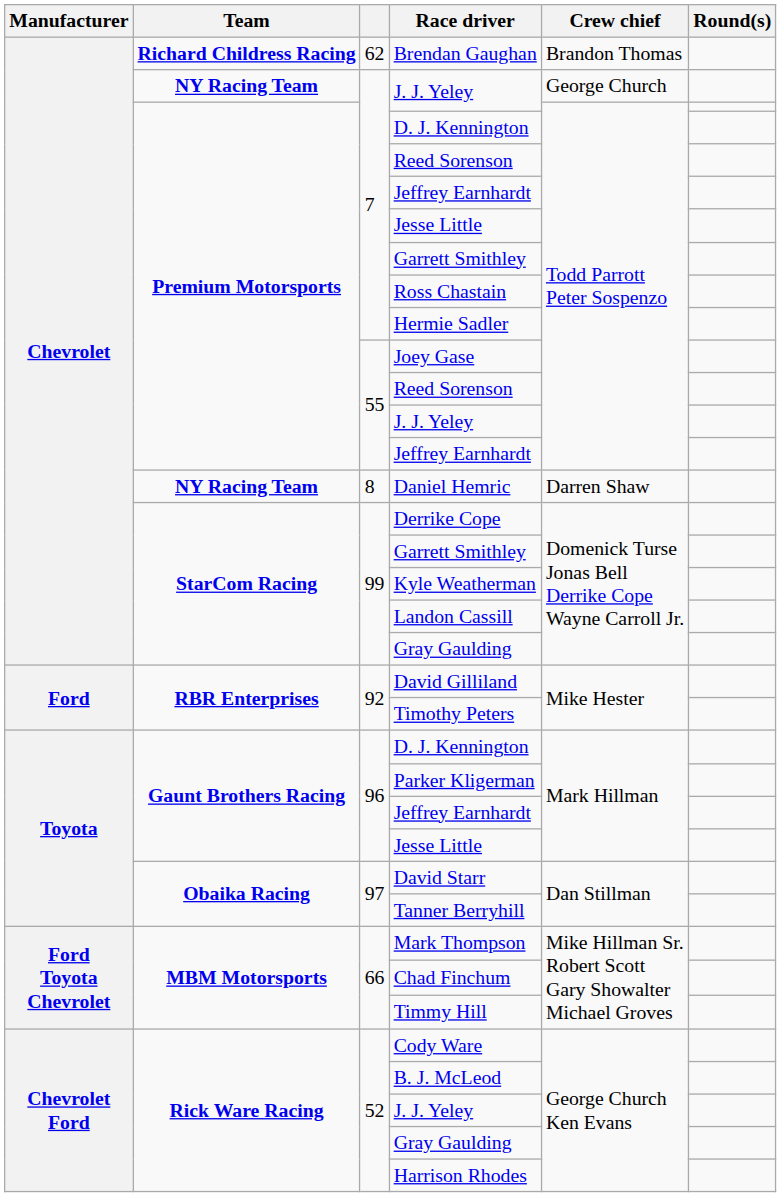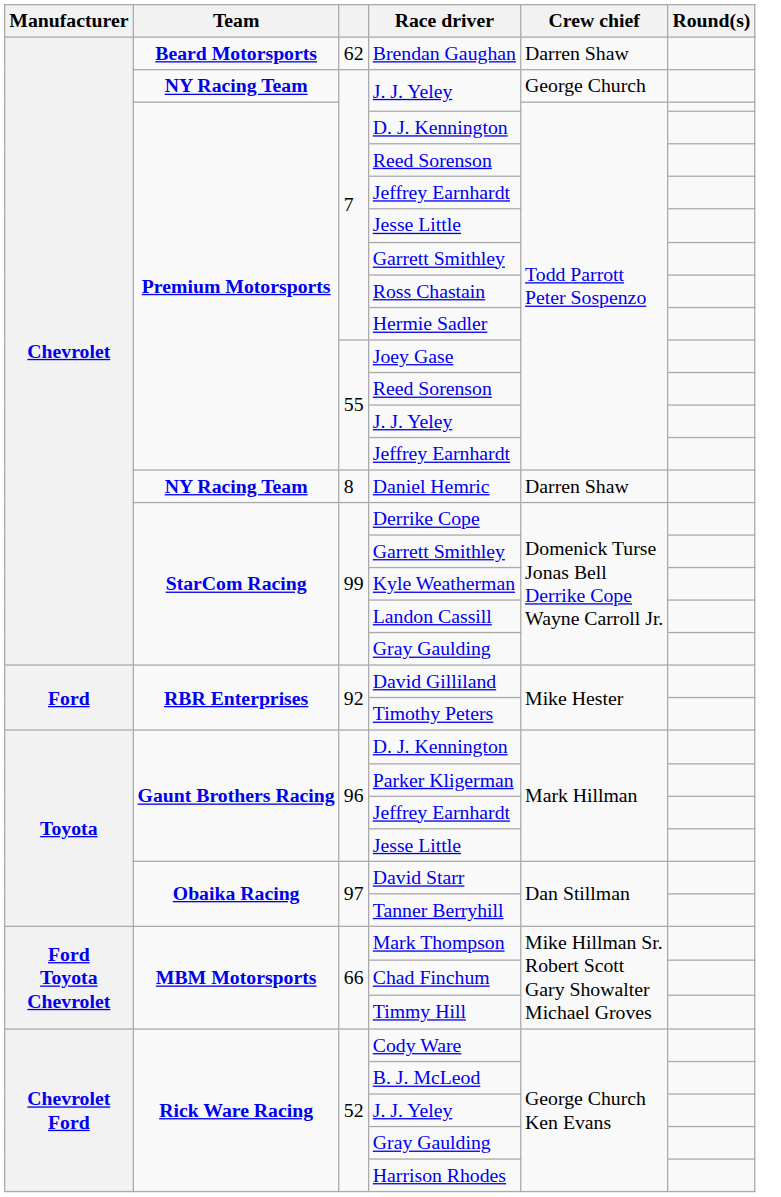Brendan Gaughan | Team: Richard Childress Racing -> Beard Motorsports
Brendan Gaughan | Crew chief: Brandon Thomas -> Darren Shaw
